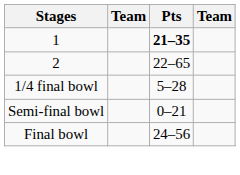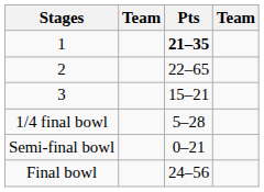+ row: 3 | 15–21
